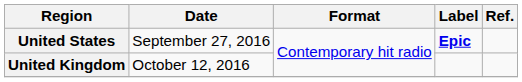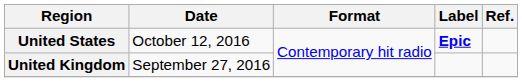United States | Date: September 27, 2016 -> October 12, 2016
United Kingdom | Date: October 12, 2016 -> September 27, 2016
